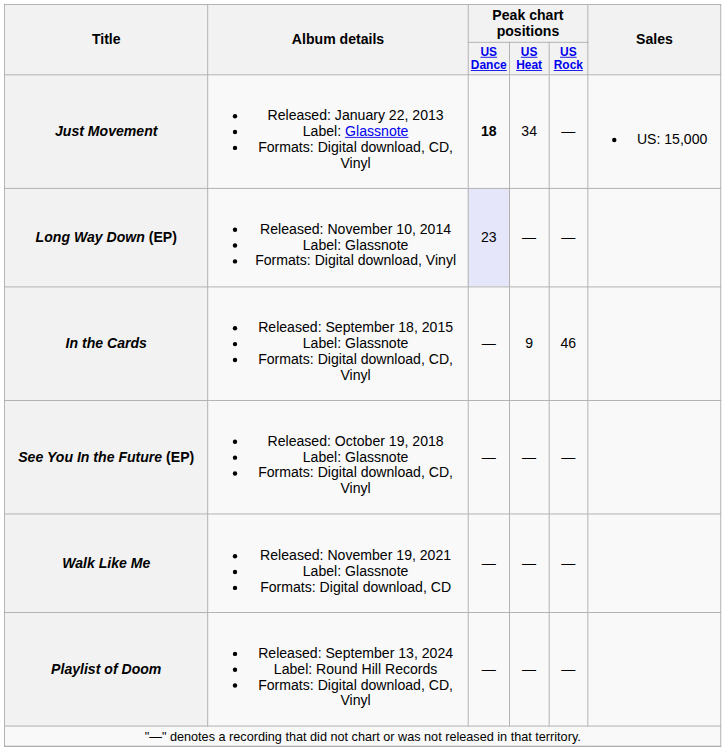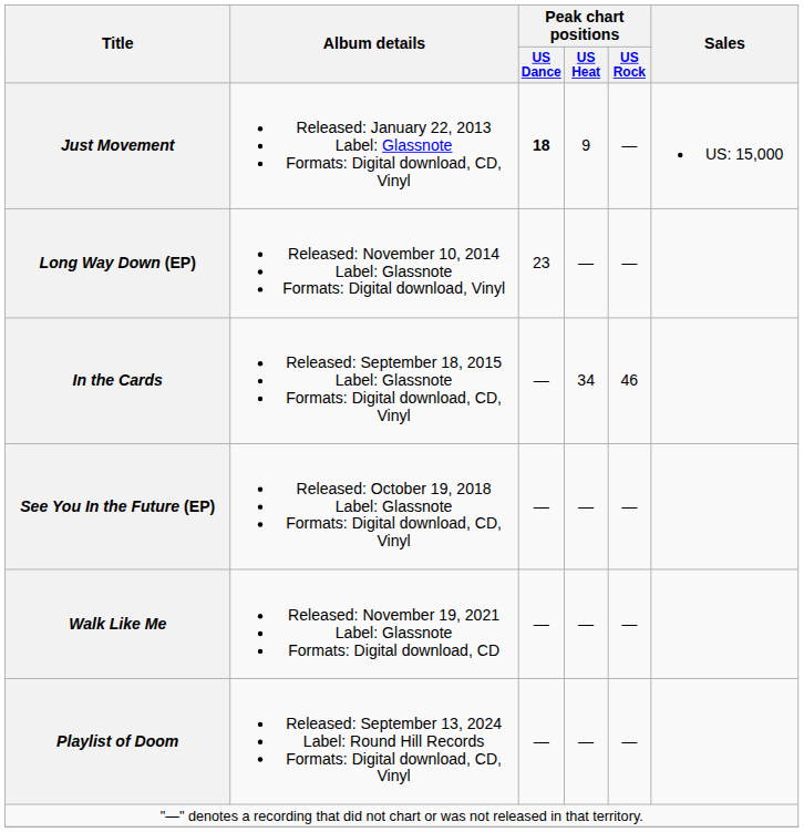Just Movement | Peak chart positions / US Heat: 34 -> 9
Long Way Down (EP) | Peak chart positions / US Dance: lavender background -> no background
In the Cards | Peak chart positions / US Heat: 9 -> 34
